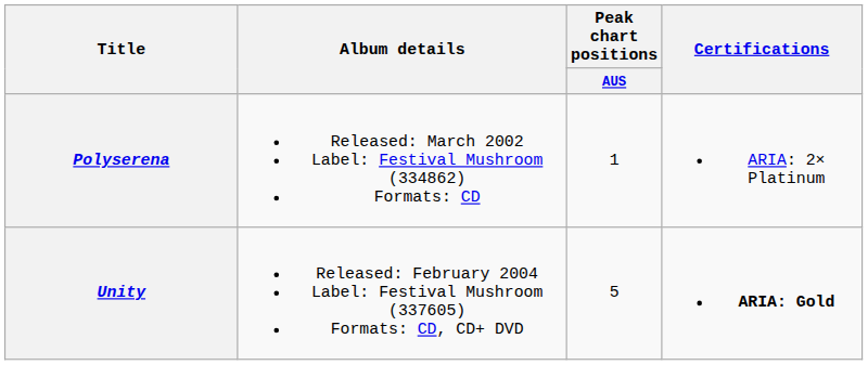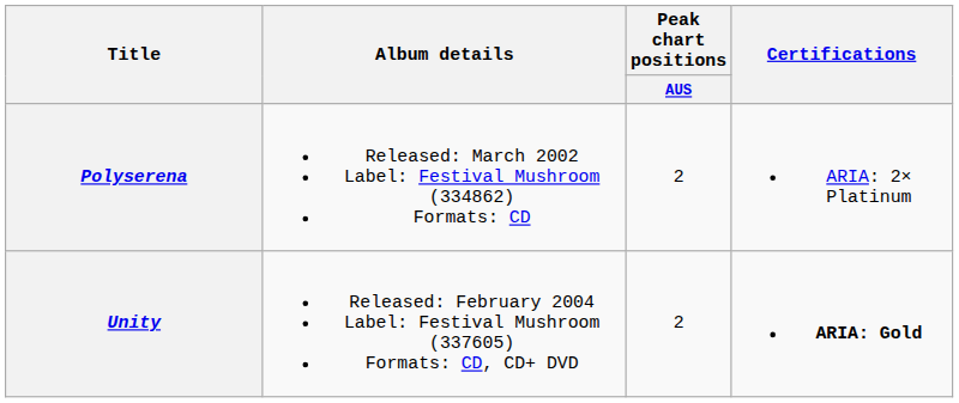Polyserena | Peak chart positions / AUS: 1 -> 2
Unity | Peak chart positions / AUS: 5 -> 2
